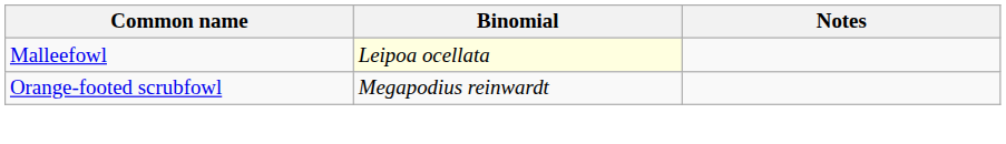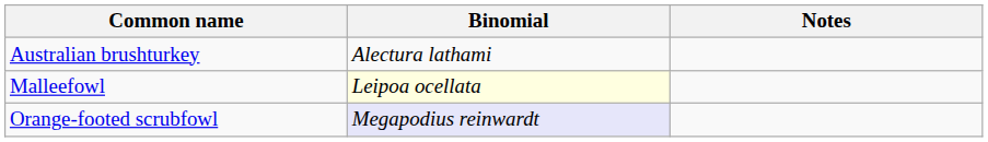+ row: Australian brushturkey | Alectura lathami
Orange-footed scrubfowl | Binomial: no background -> lavender background
